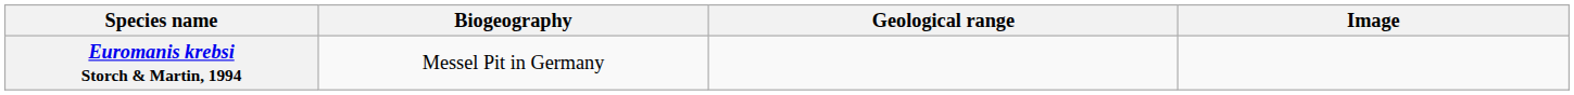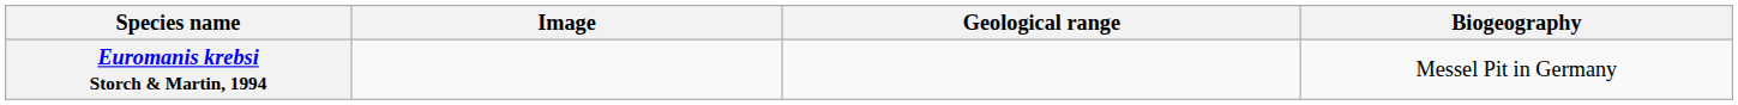columns swapped: Image <-> Biogeography
